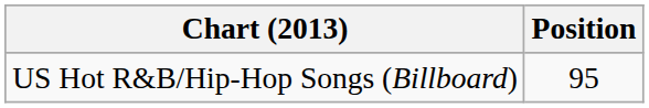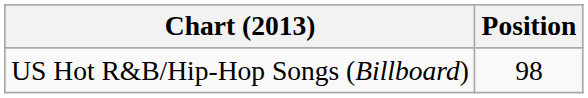US Hot R&B/Hip-Hop Songs (Billboard) | Position: 95 -> 98
